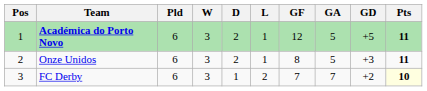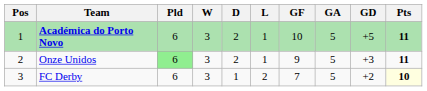Académica do Porto Novo | GF: 12 -> 10
Onze Unidos | Pld: no background -> lightgreen background
Onze Unidos | GF: 8 -> 9
FC Derby | GA: 7 -> 5
